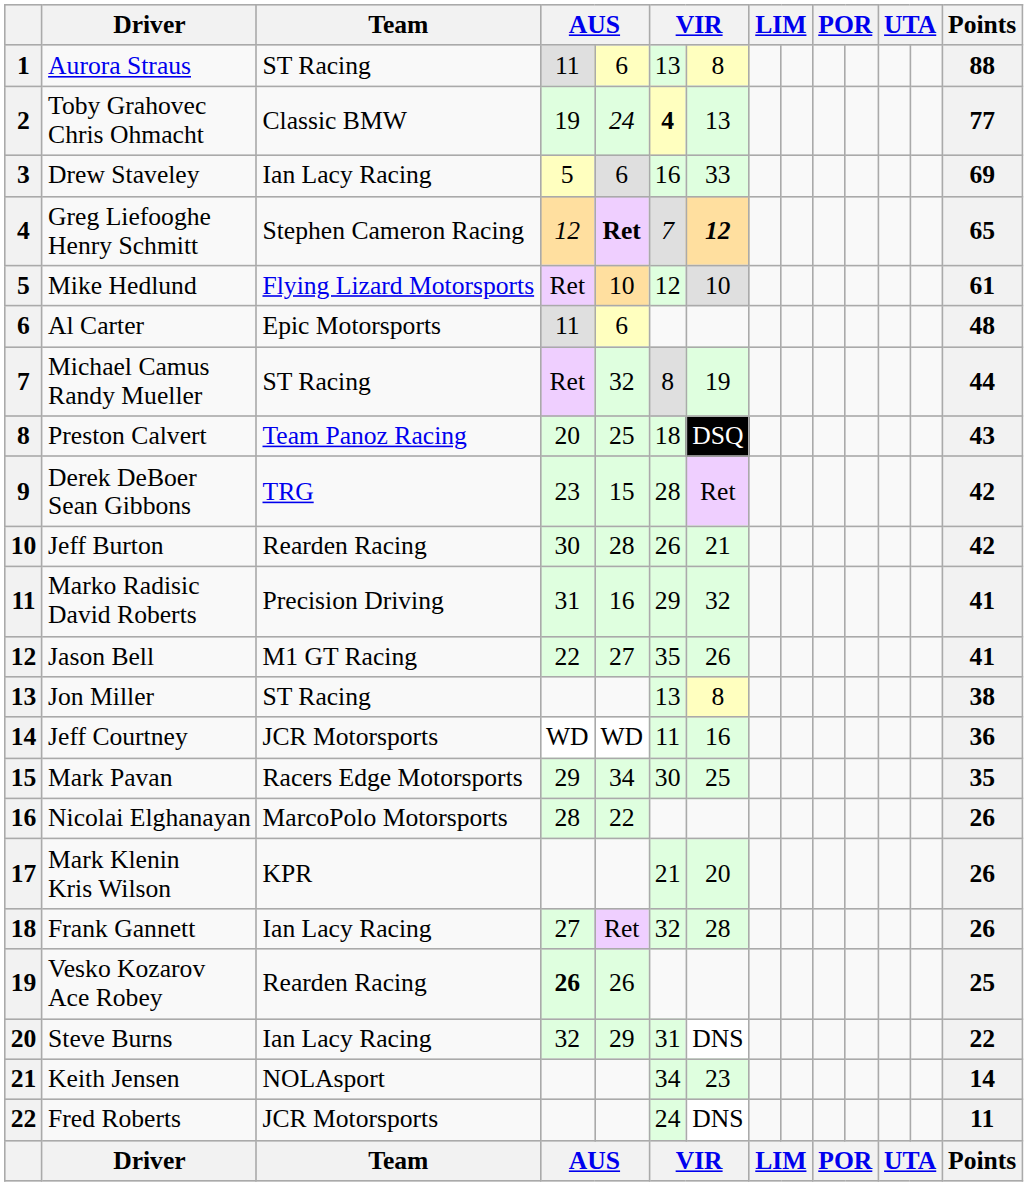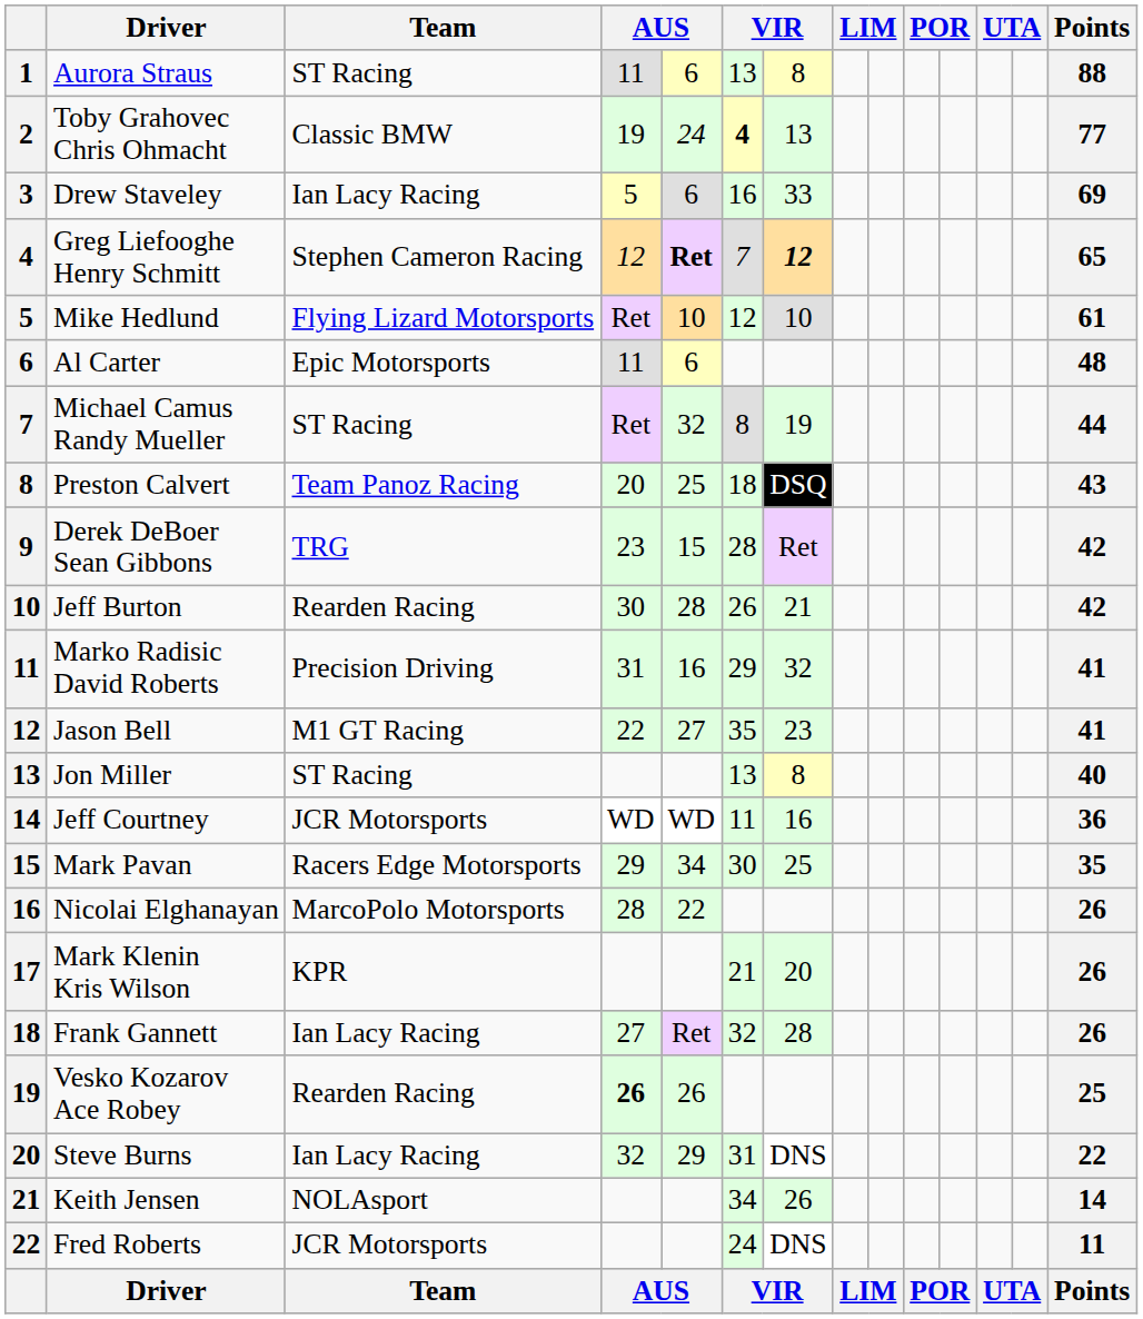Jason Bell | column 7: 26 -> 23
Jon Miller | Points: 38 -> 40
Keith Jensen | column 7: 23 -> 26
